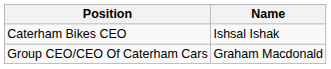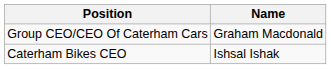rows swapped: Group CEO/CEO Of Caterham Cars <-> Caterham Bikes CEO
